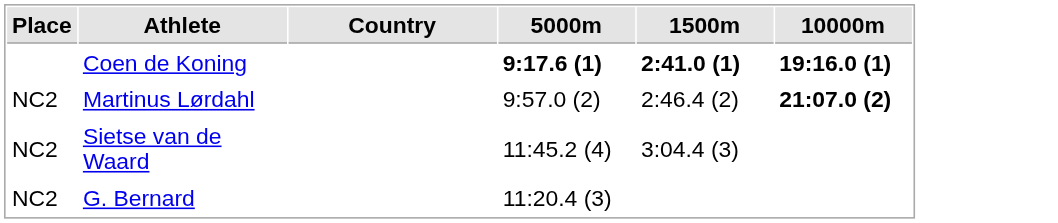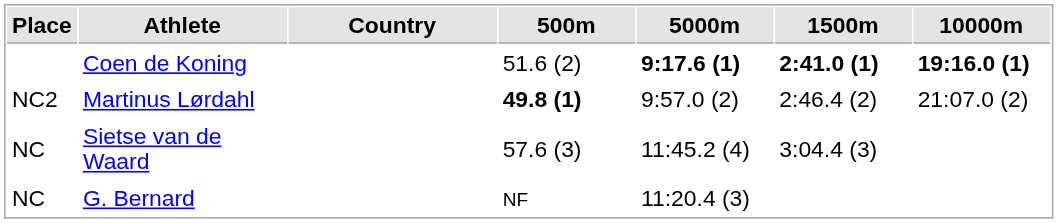+ column: 500m | 51.6 (2) | 49.8 (1) | 57.6 (3) | NF
Martinus Lørdahl | 10000m: bold -> normal
Sietse van de Waard | Place: NC2 -> NC
G. Bernard | Place: NC2 -> NC
